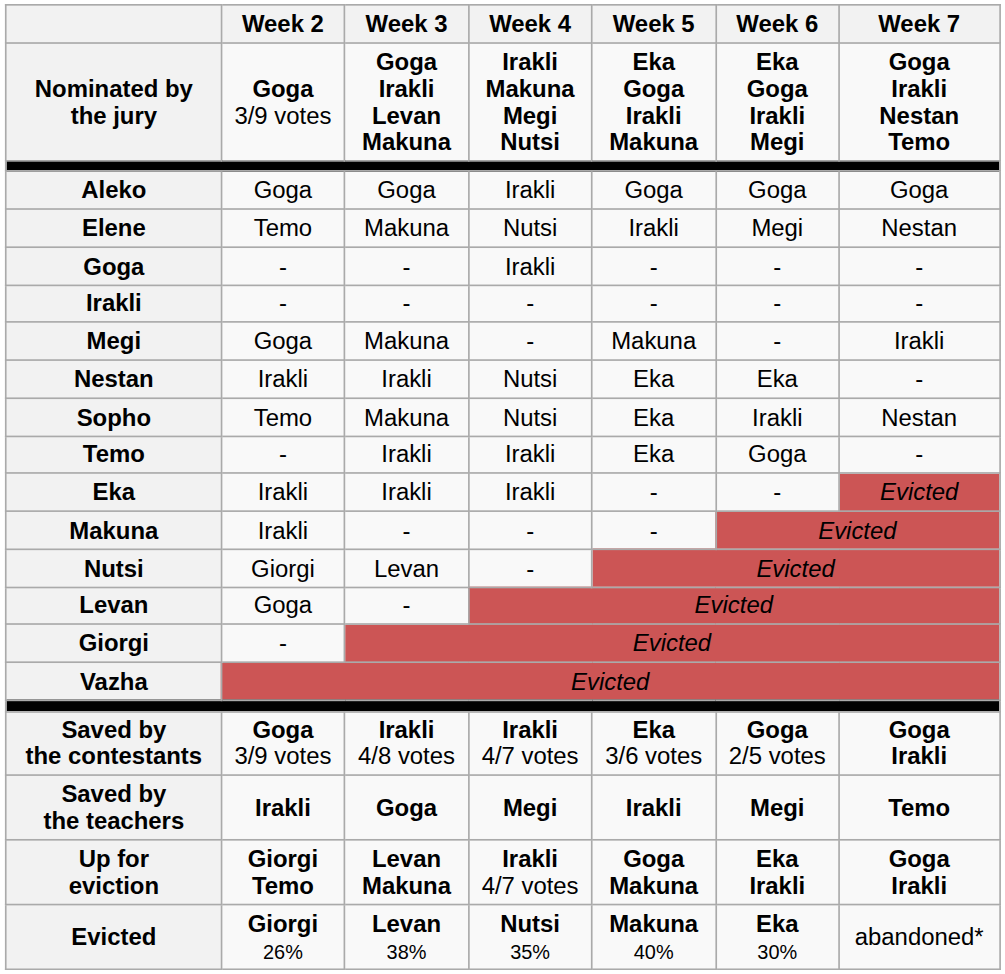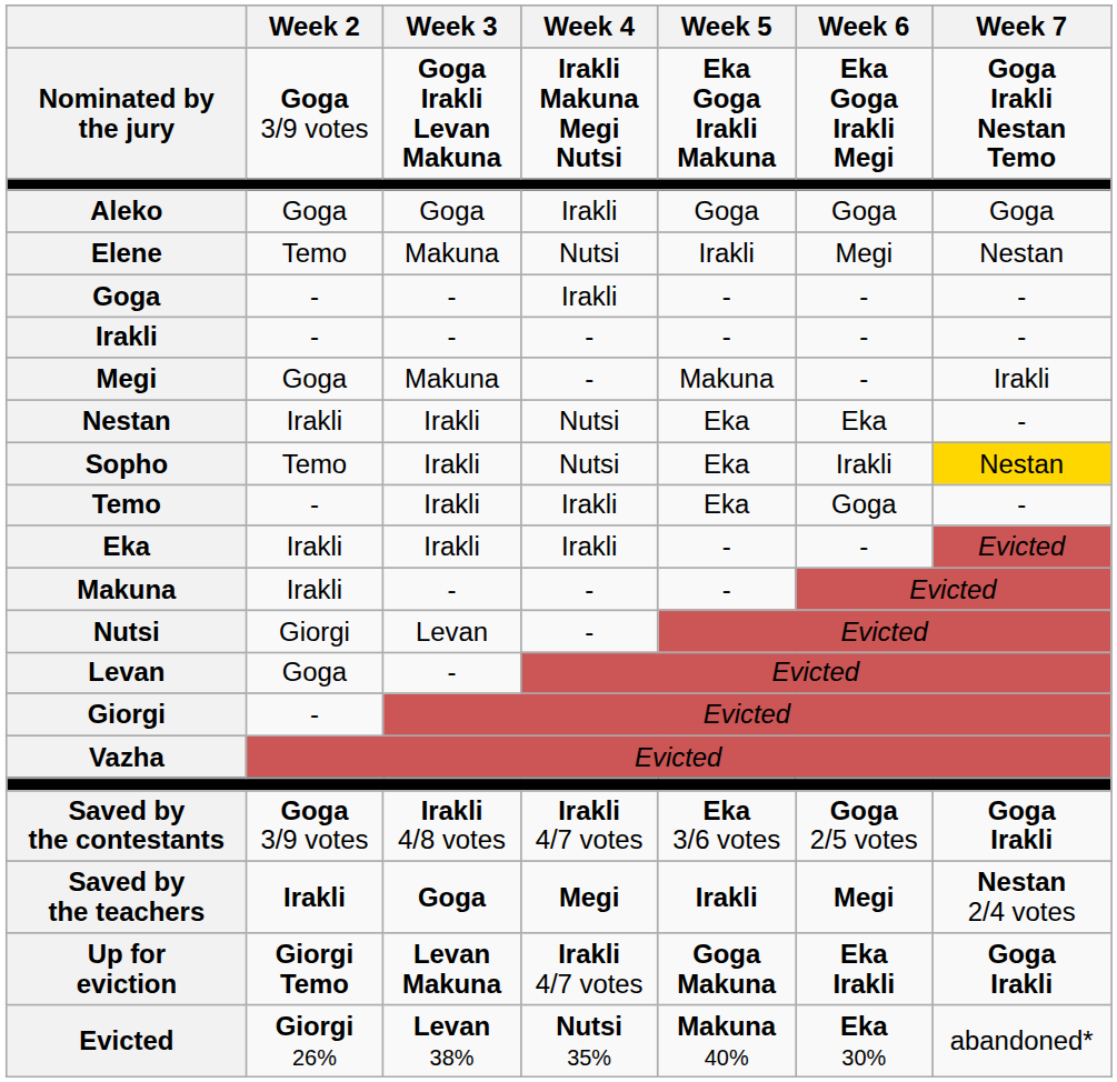Sopho | Week 3: Makuna -> Irakli
Sopho | Week 7: no background -> gold background
Saved by the teachers | Week 7: Temo -> Nestan 2/4 votes
